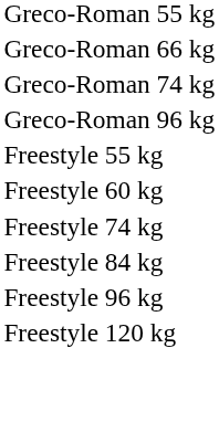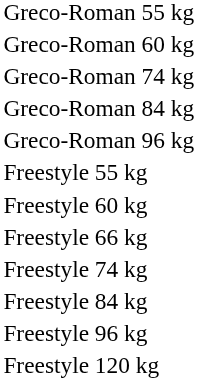+ row: Greco-Roman 60 kg
- row: Greco-Roman 66 kg
+ row: Greco-Roman 84 kg
+ row: Freestyle 66 kg
